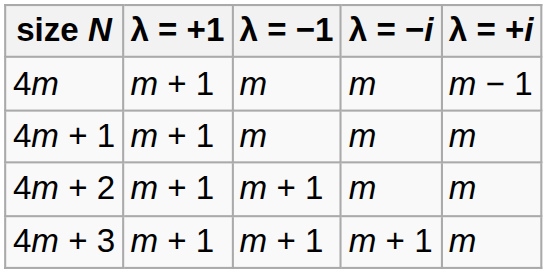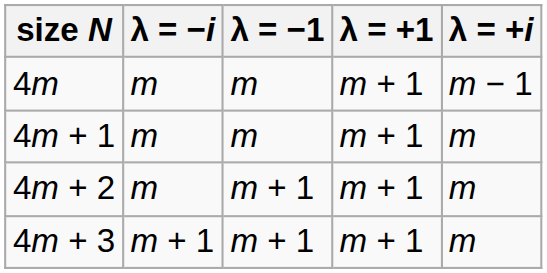columns swapped: λ = +1 <-> λ = −i
